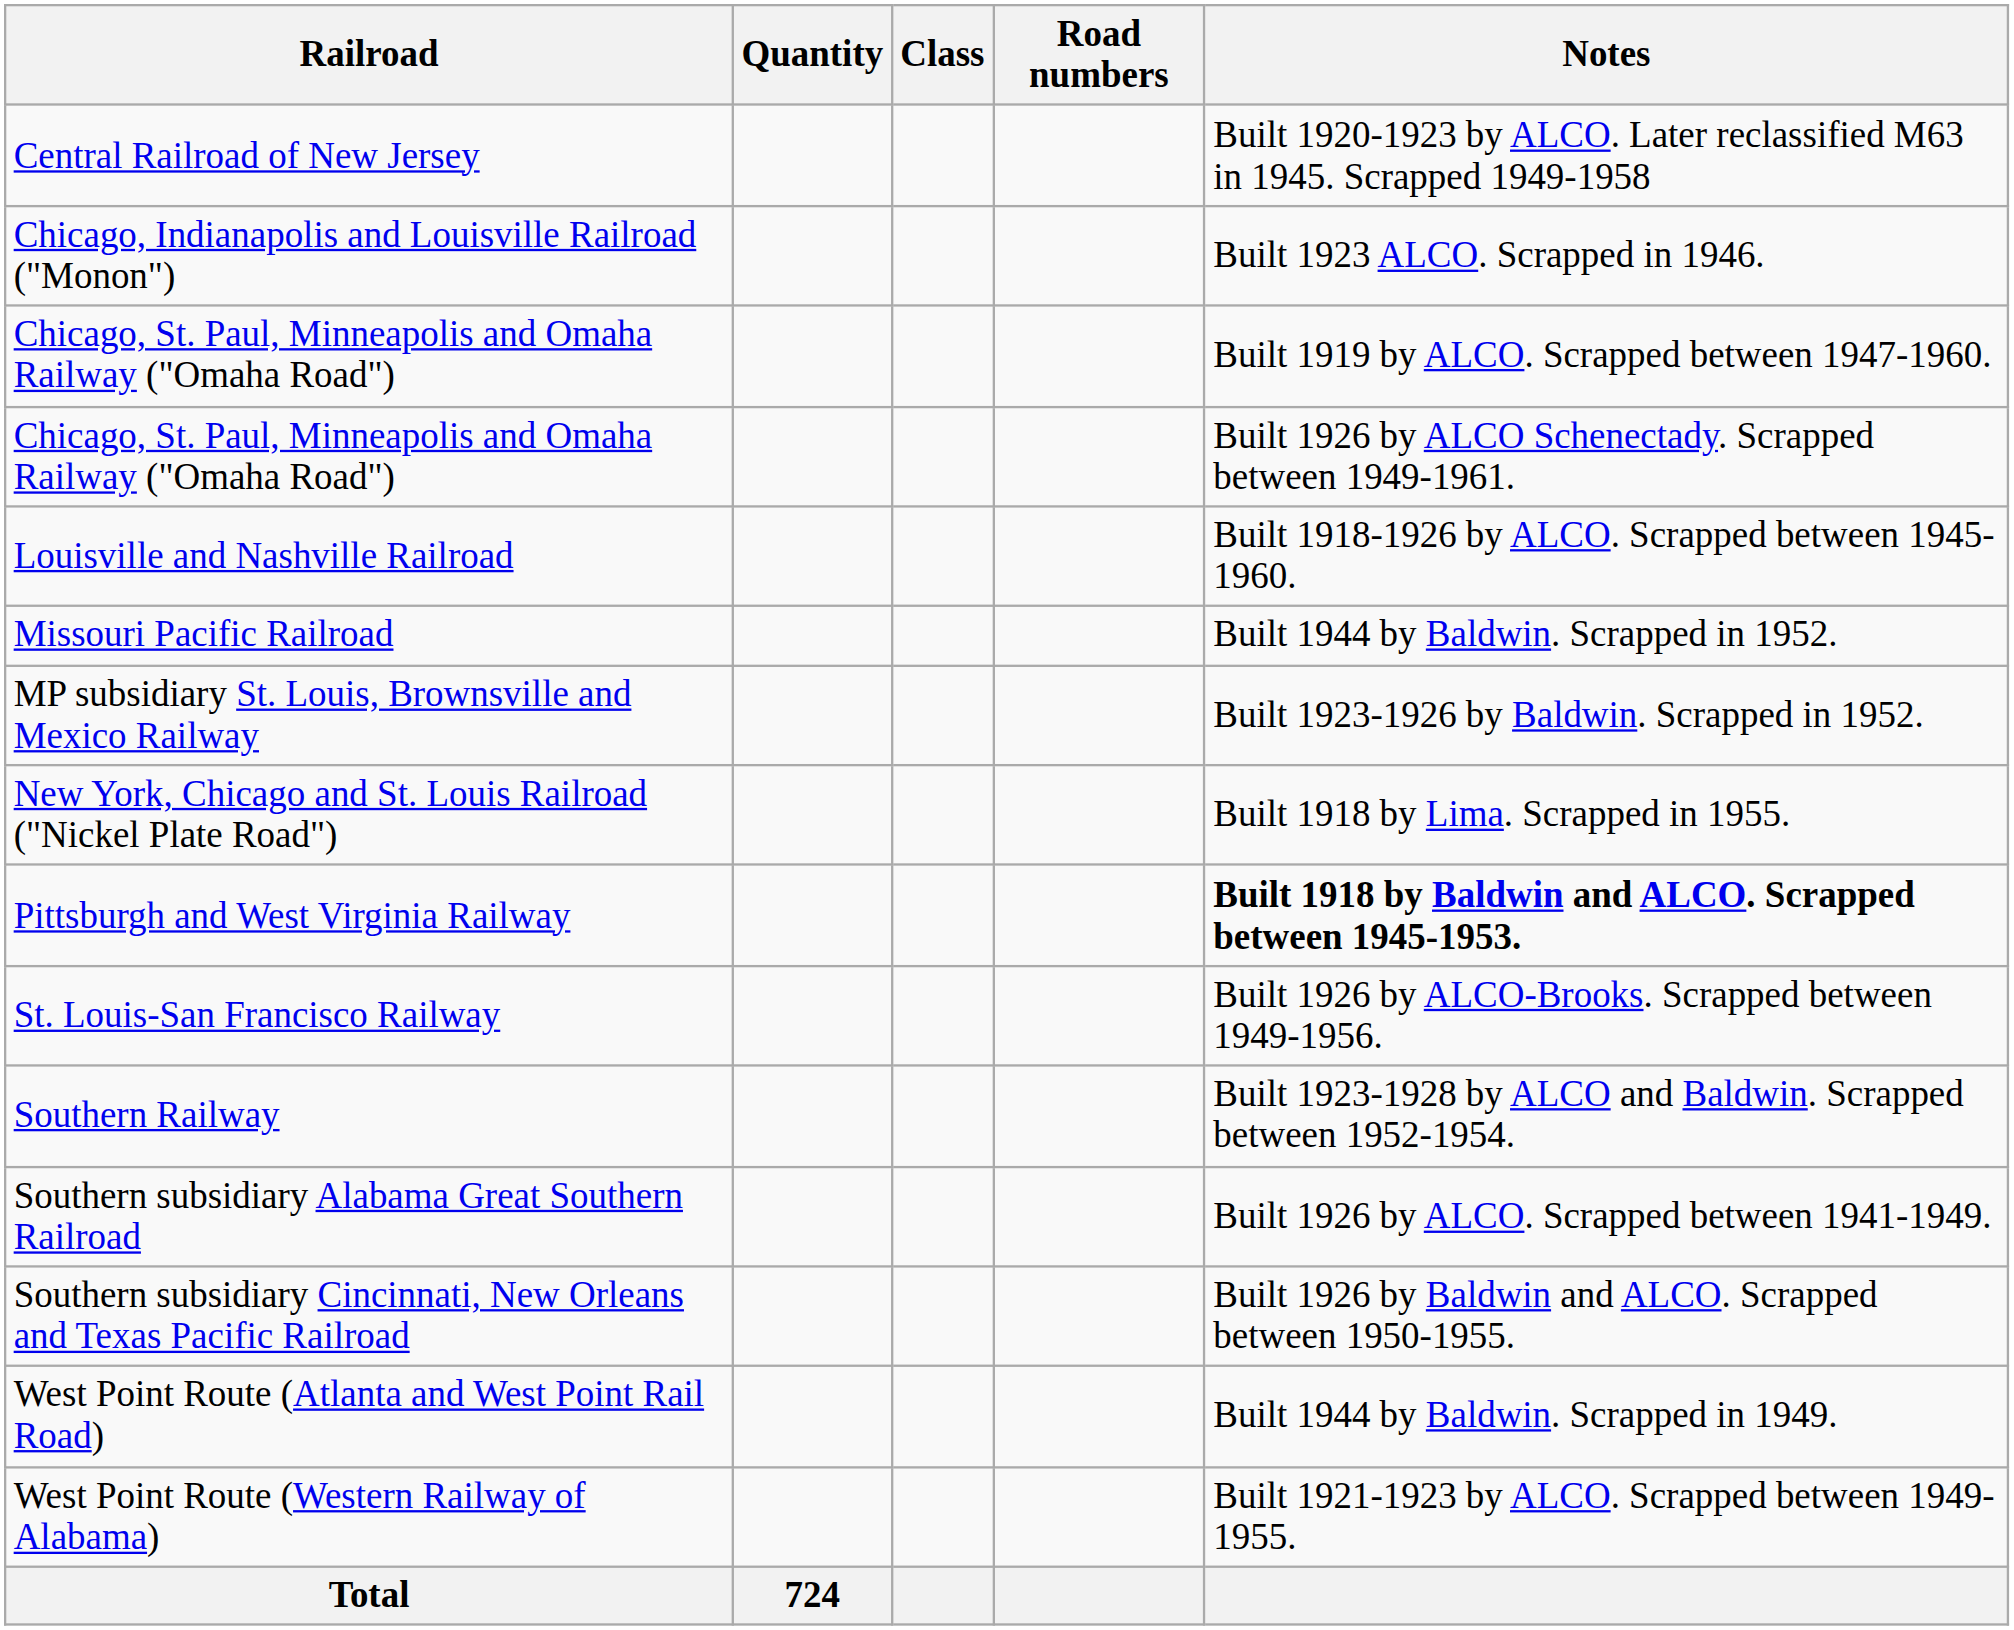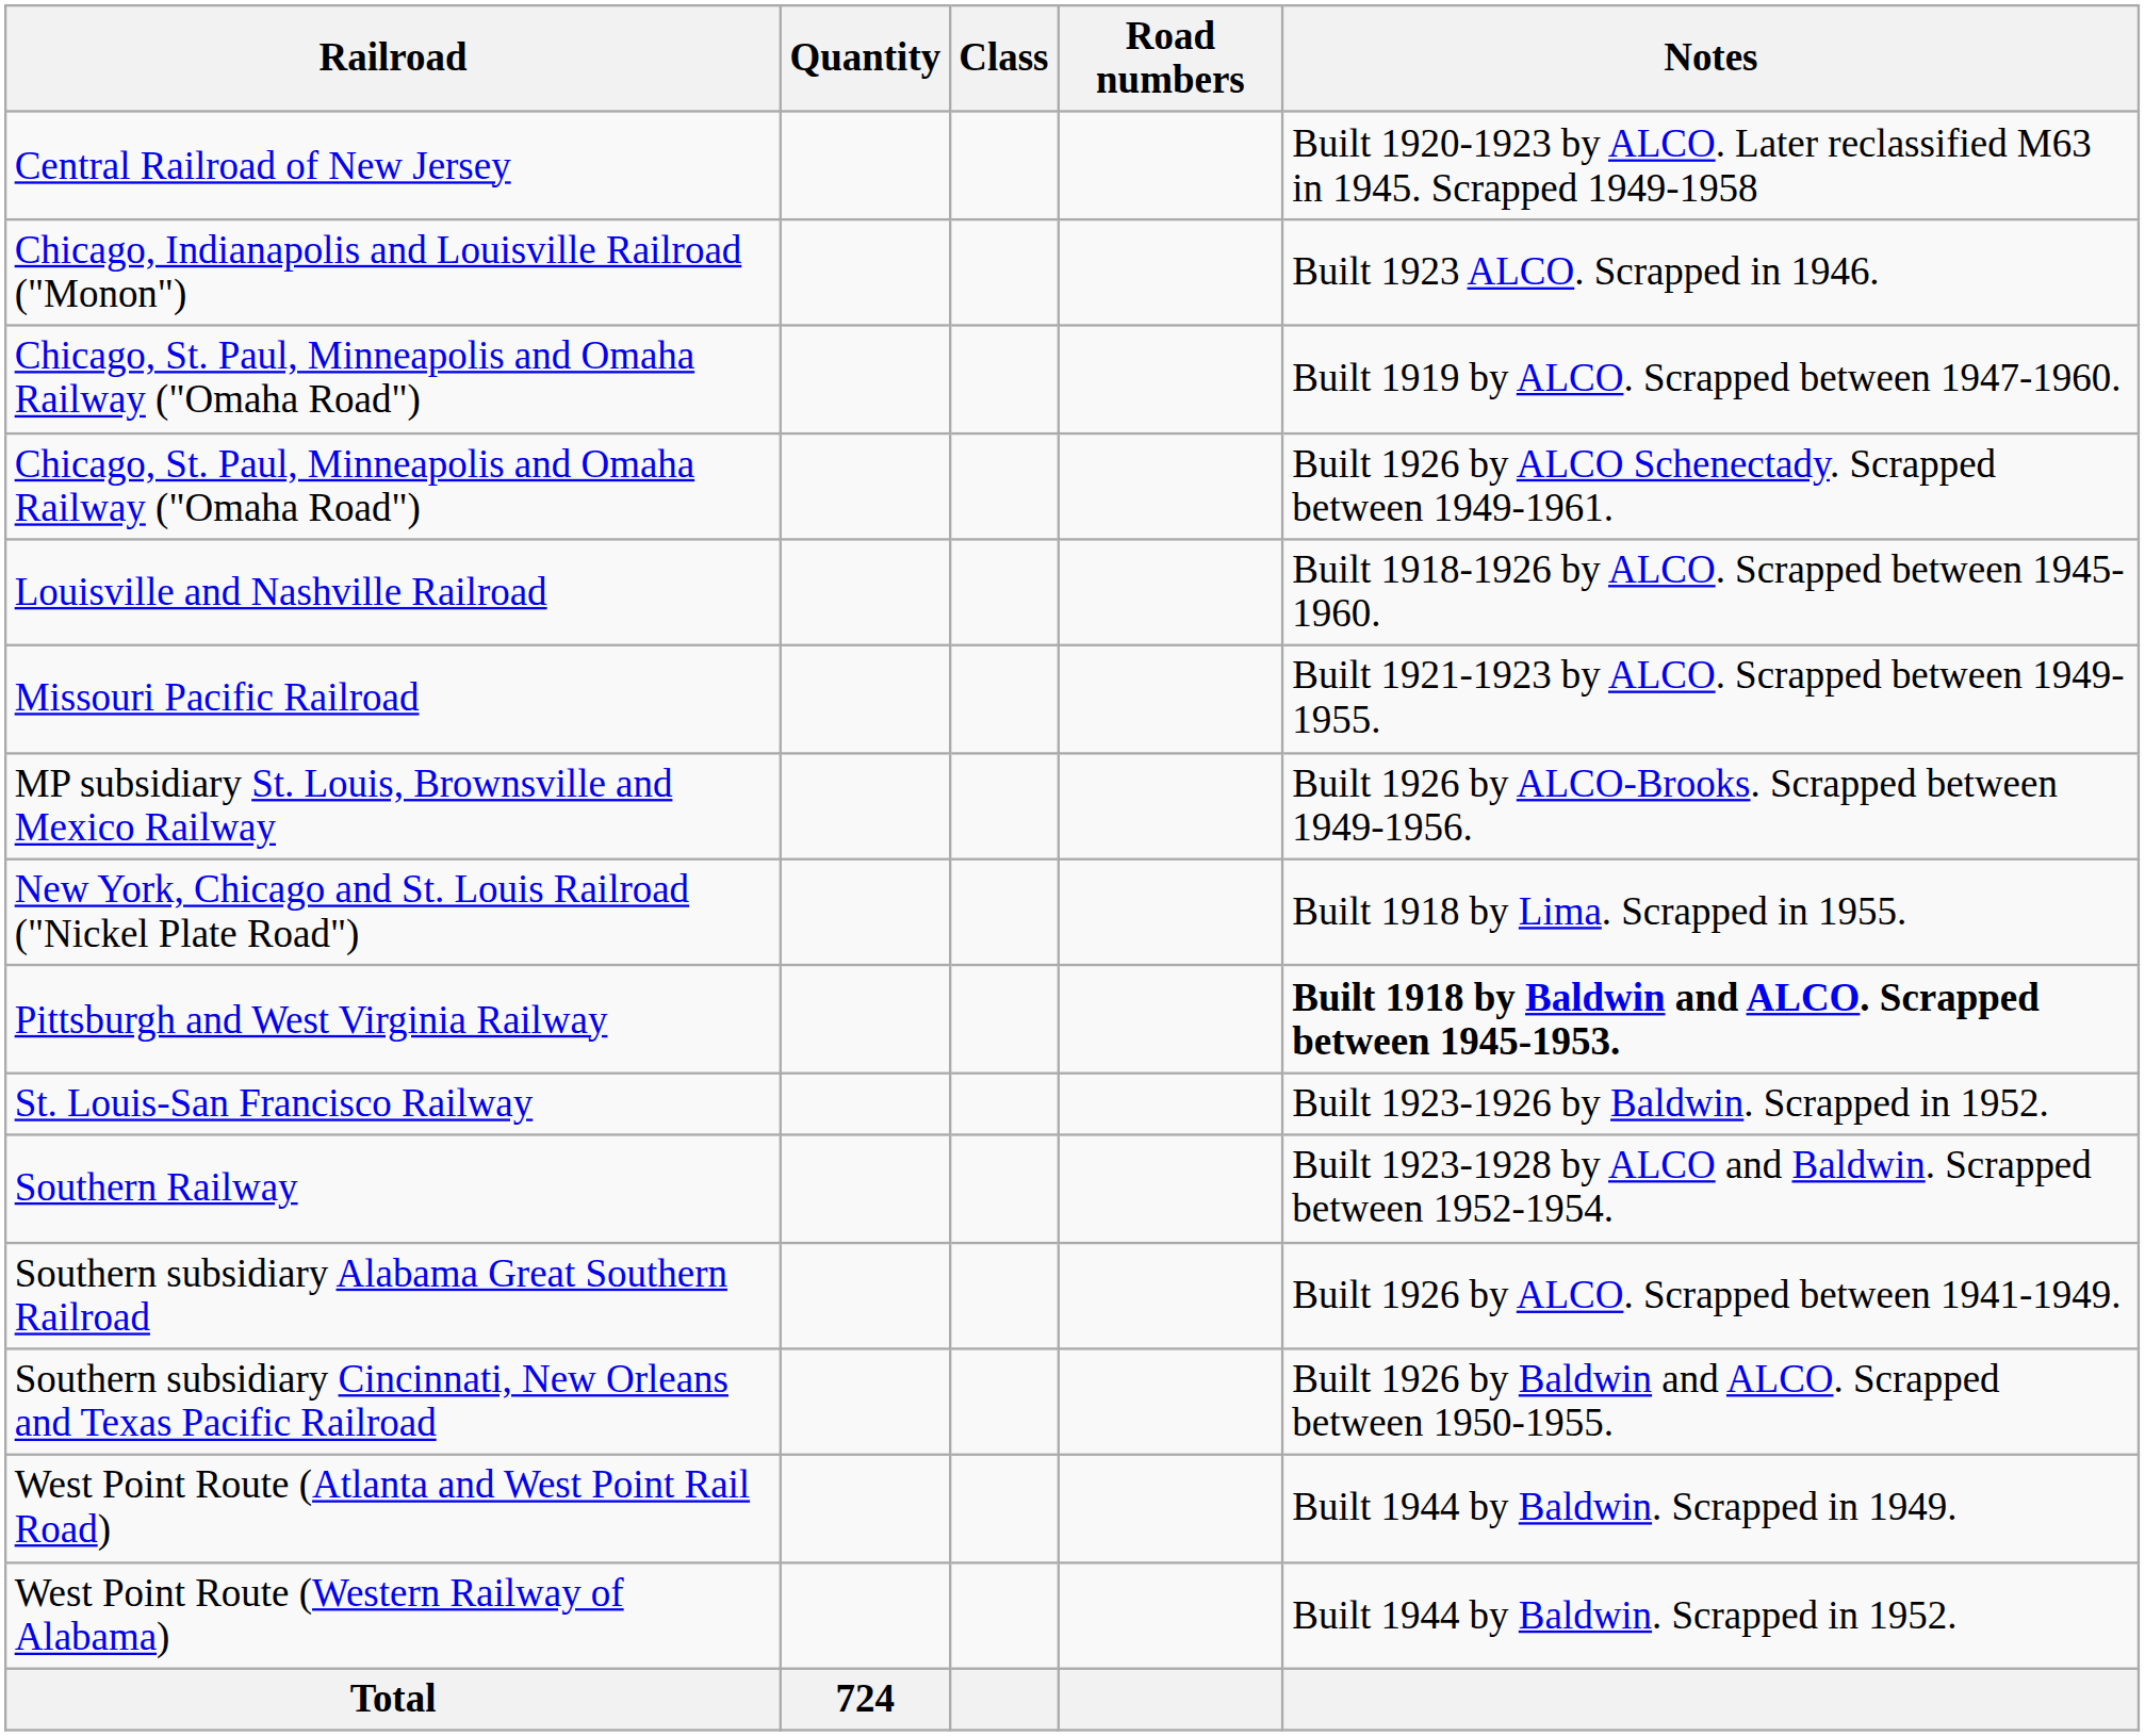Missouri Pacific Railroad | Notes: Built 1944 by Baldwin. Scrapped in 1952. -> Built 1921-1923 by ALCO. Scrapped between 1949-1955.
MP subsidiary St. Louis, Brownsville and Mexico Railway | Notes: Built 1923-1926 by Baldwin. Scrapped in 1952. -> Built 1926 by ALCO-Brooks. Scrapped between 1949-1956.
St. Louis-San Francisco Railway | Notes: Built 1926 by ALCO-Brooks. Scrapped between 1949-1956. -> Built 1923-1926 by Baldwin. Scrapped in 1952.
West Point Route (Western Railway of Alabama) | Notes: Built 1921-1923 by ALCO. Scrapped between 1949-1955. -> Built 1944 by Baldwin. Scrapped in 1952.
